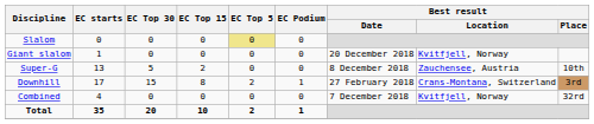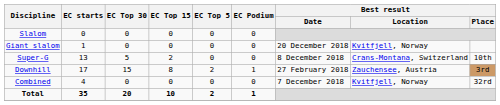Slalom | EC Top 5: khaki background -> no background
Super-G | Best result / Location: Zauchensee, Austria -> Crans-Montana, Switzerland
Downhill | Best result / Location: Crans-Montana, Switzerland -> Zauchensee, Austria
